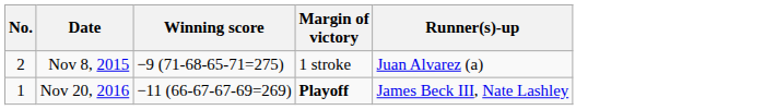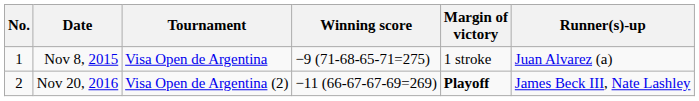+ column: Tournament | Visa Open de Argentina | Visa Open de Argentina (2)
Nov 8, 2015 | No.: 2 -> 1
Nov 20, 2016 | No.: 1 -> 2
